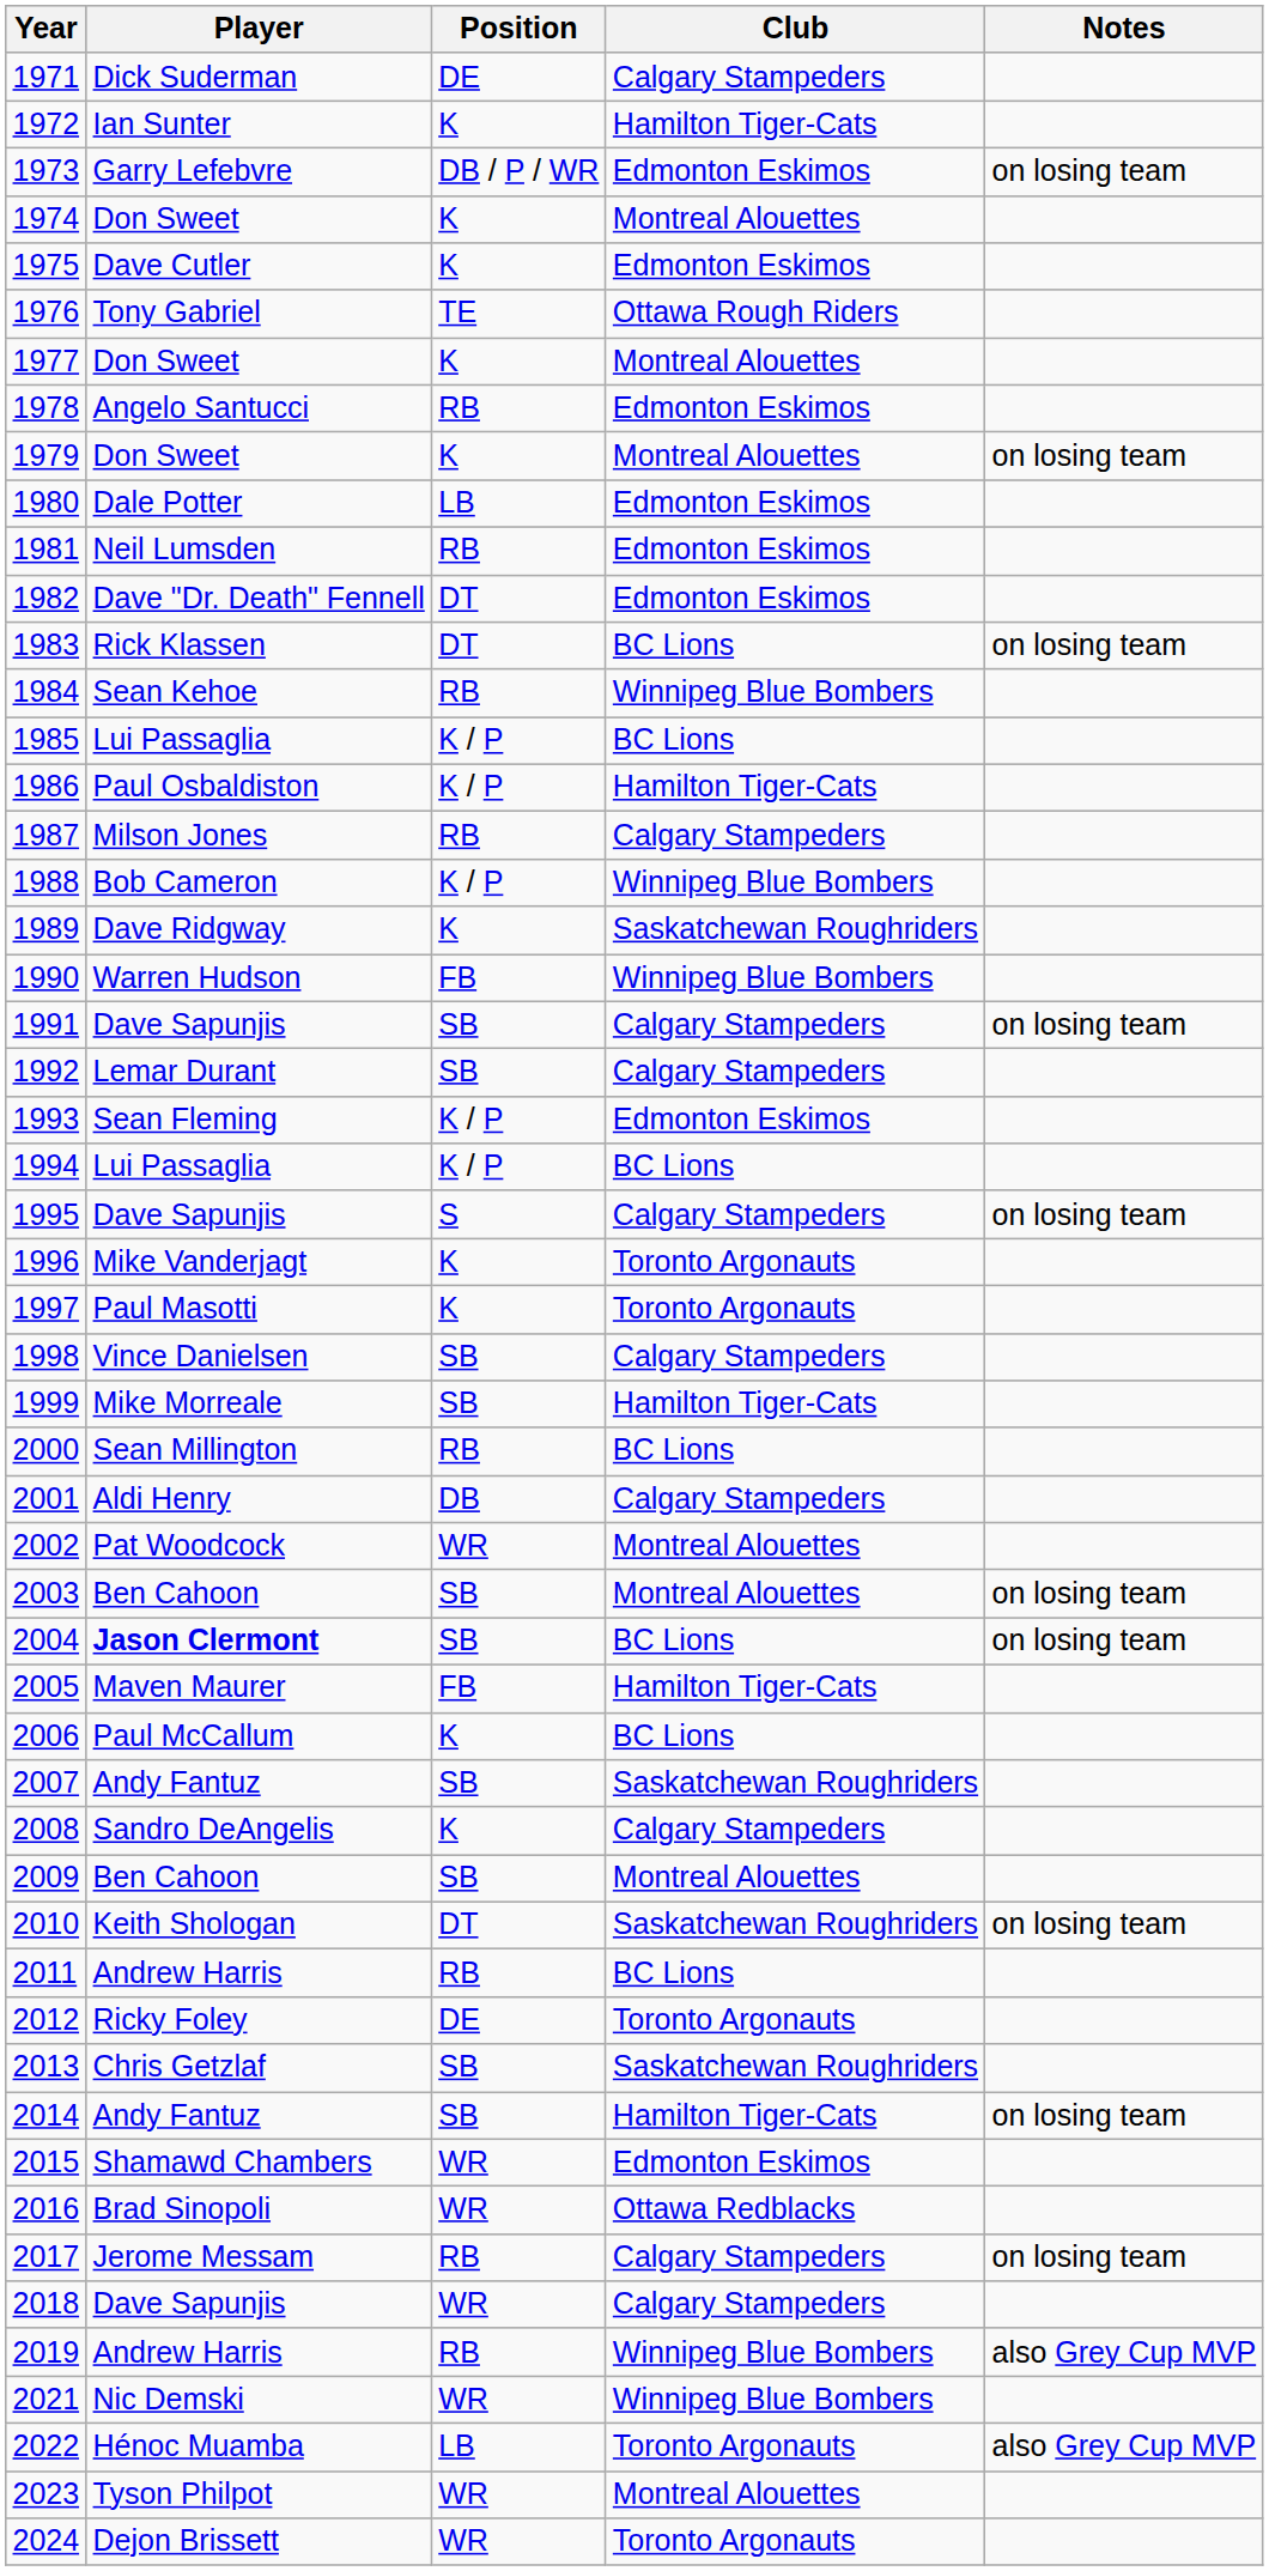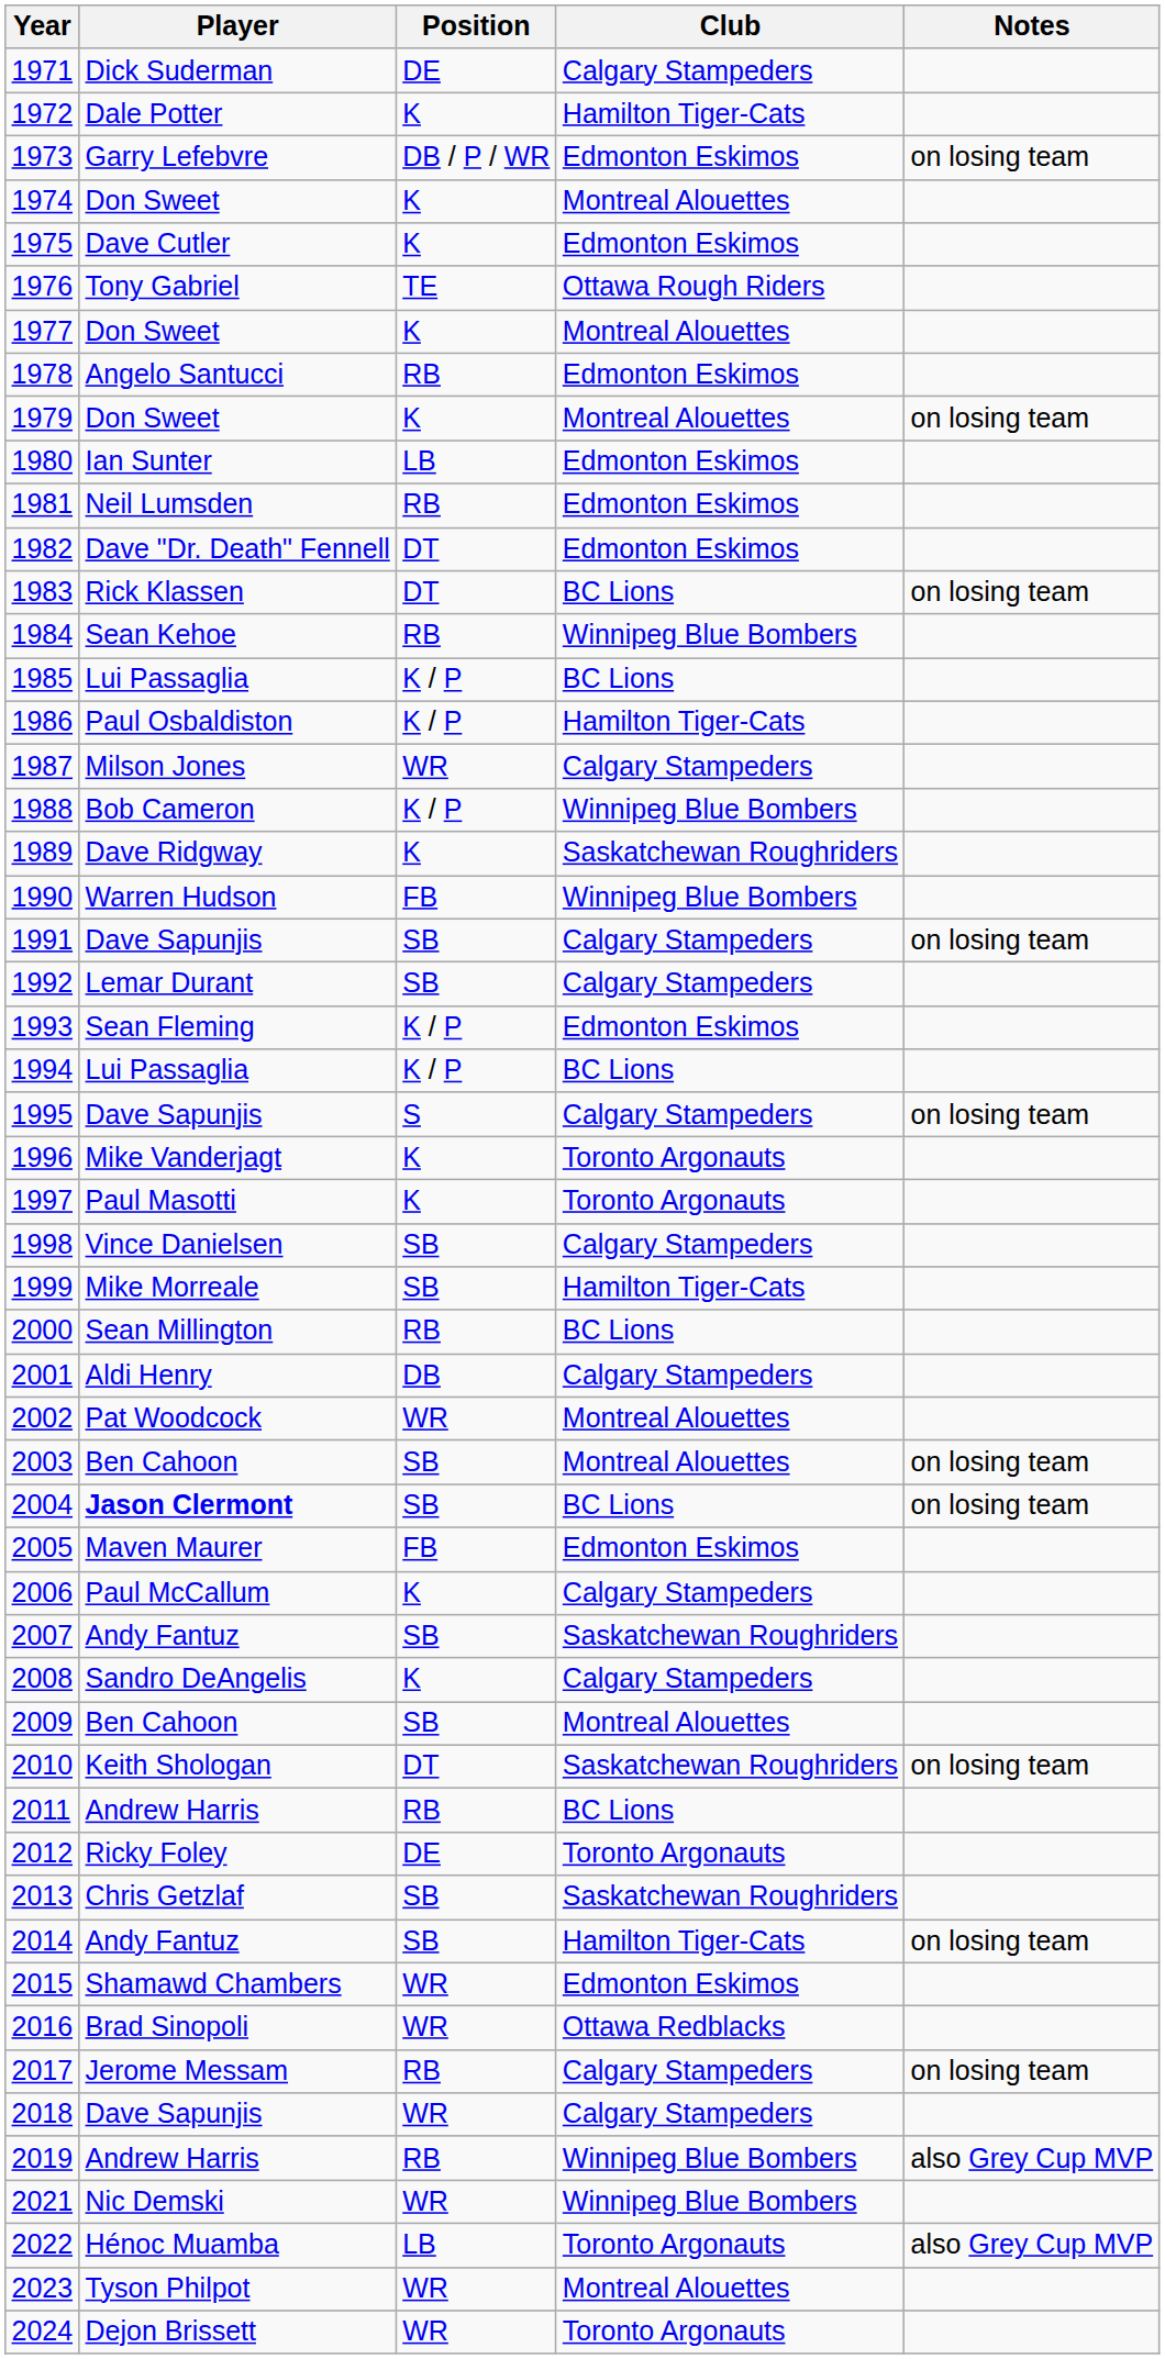1972 | Player: Ian Sunter -> Dale Potter
1980 | Player: Dale Potter -> Ian Sunter
1987 | Position: RB -> WR
2005 | Club: Hamilton Tiger-Cats -> Edmonton Eskimos
2006 | Club: BC Lions -> Calgary Stampeders
